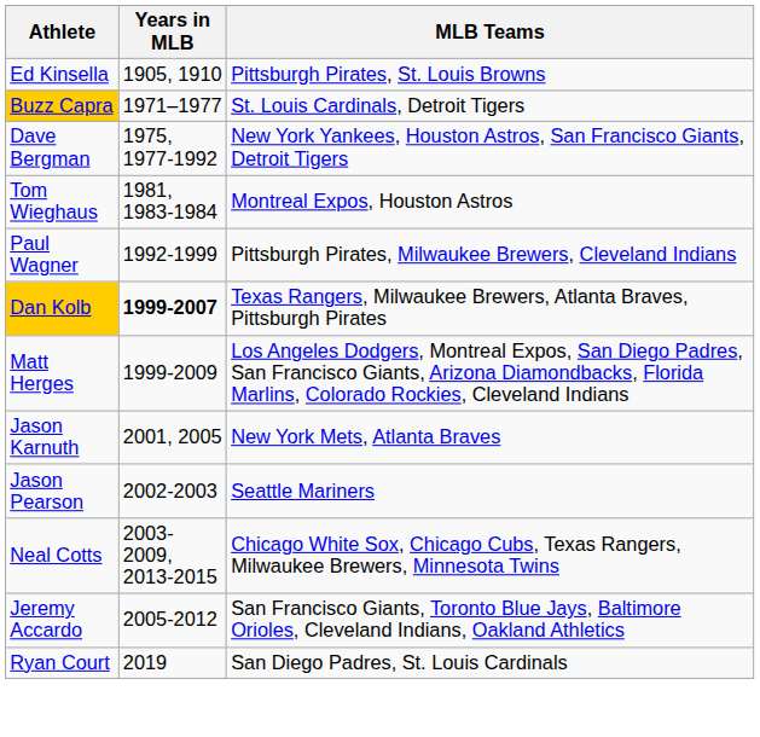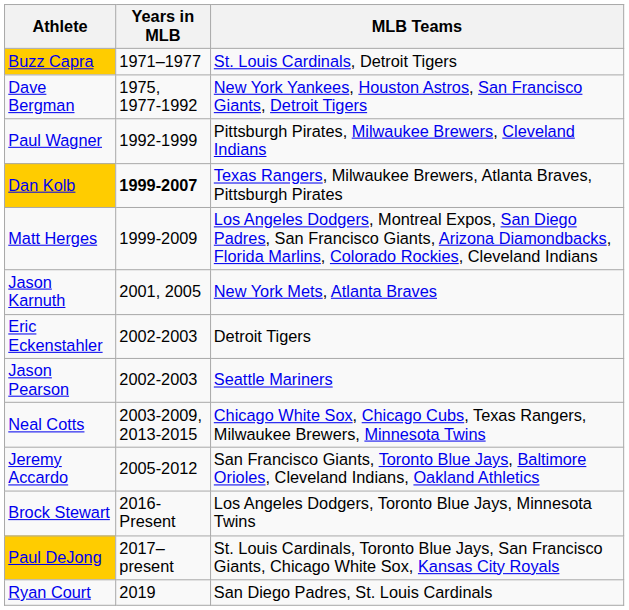- row: Ed Kinsella | 1905, 1910 | Pittsburgh Pirates, St. Louis Browns
- row: Tom Wieghaus | 1981, 1983-1984 | Montreal Expos, Houston Astros
+ row: Eric Eckenstahler | 2002-2003 | Detroit Tigers
+ row: Brock Stewart | 2016-Present | Los Angeles Dodgers, Toronto Blue Jays, Minnesota Twins
+ row: Paul DeJong | 2017–present | St. Louis Cardinals, Toronto Blue Jays, San Francisco Giants, Chicago White Sox, Kansas City Royals
